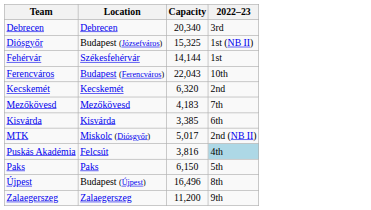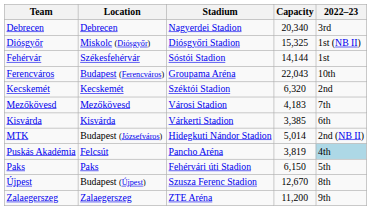+ column: Stadium | Nagyerdei Stadion | Diósgyőri Stadion | Sóstói Stadion | Groupama Aréna | Széktói Stadion | Városi Stadion | Várkerti Stadion | Hidegkuti Nándor Stadion | Pancho Aréna | Fehérvári úti Stadion | Szusza Ferenc Stadion | ZTE Aréna
Diósgyőr | Location: Budapest (Józsefváros) -> Miskolc (Diósgyőr)
MTK | Location: Miskolc (Diósgyőr) -> Budapest (Józsefváros)
MTK | Capacity: 5,017 -> 5,014
Puskás Akadémia | Capacity: 3,816 -> 3,819
Újpest | Capacity: 16,496 -> 12,670
